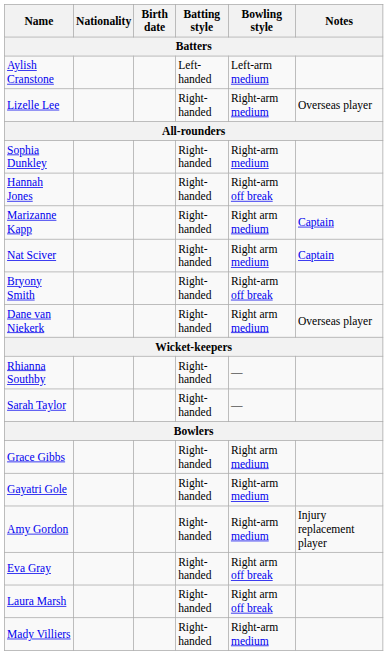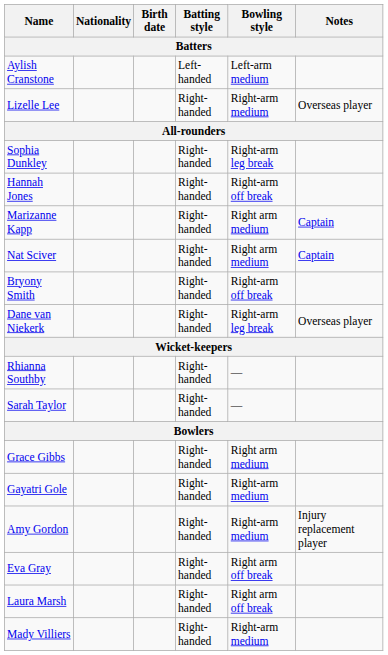Sophia Dunkley | Bowling style: Right-arm medium -> Right-arm leg break
Dane van Niekerk | Bowling style: Right arm medium -> Right-arm leg break
